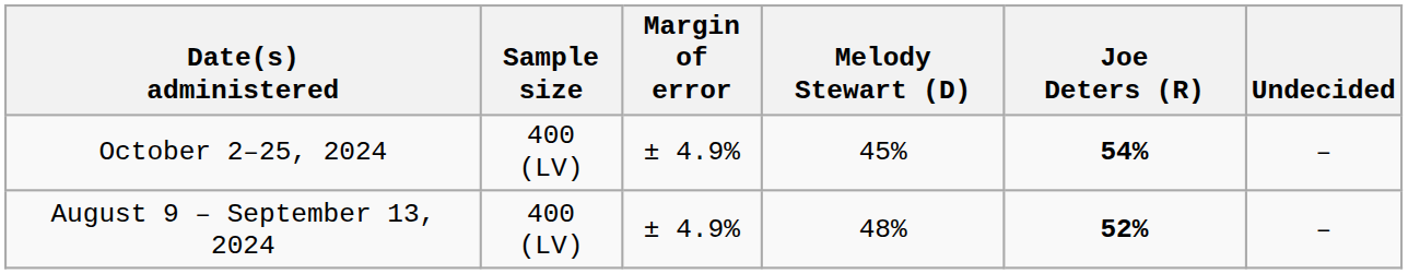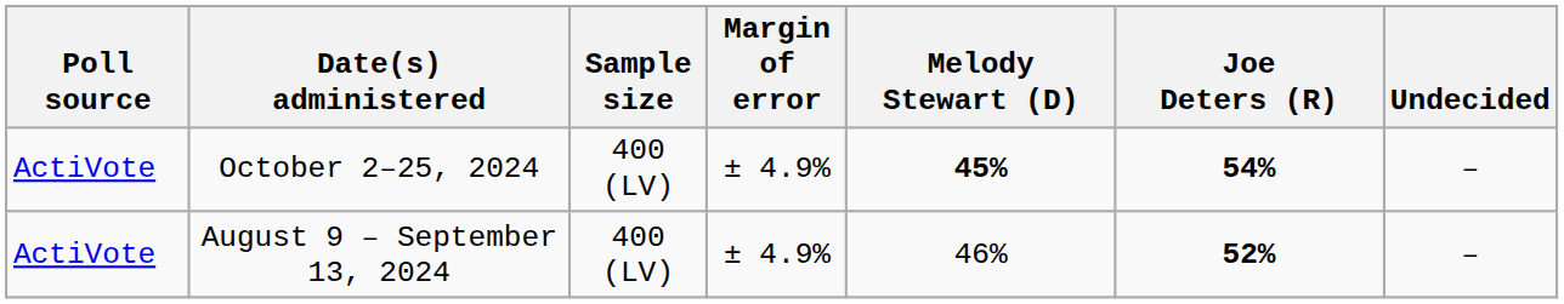+ column: Poll source | ActiVote | ActiVote
October 2–25, 2024 | Melody Stewart (D): normal -> bold
August 9 – September 13, 2024 | Melody Stewart (D): 48% -> 46%
